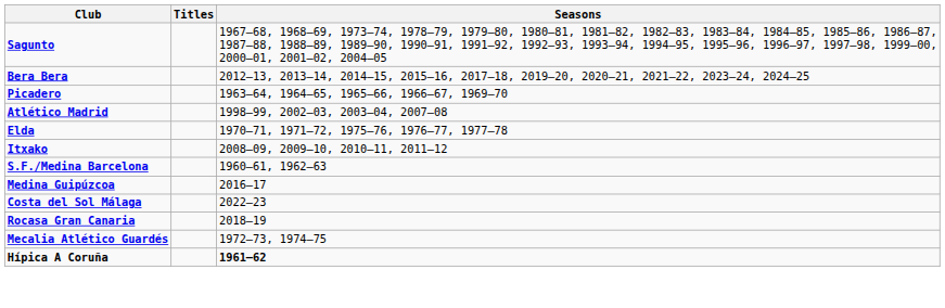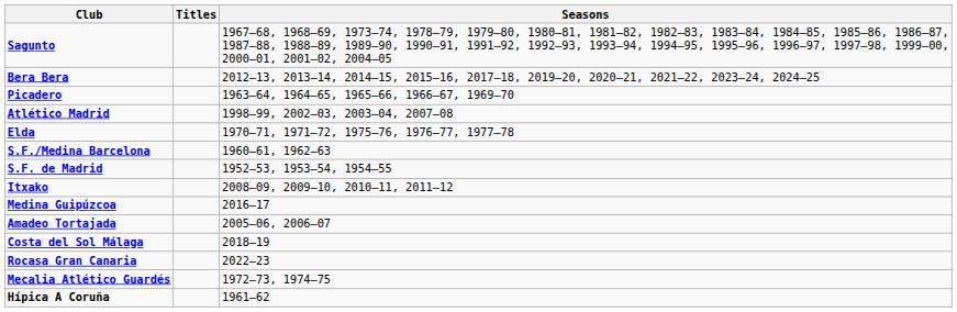rows swapped: Itxako <-> S.F./Medina Barcelona
+ row: S.F. de Madrid | 1952–53, 1953–54, 1954–55
+ row: Amadeo Tortajada | 2005–06, 2006–07
Costa del Sol Málaga | Seasons: 2022–23 -> 2018–19
Rocasa Gran Canaria | Seasons: 2018–19 -> 2022–23
Hípica A Coruña | Seasons: bold -> normal
